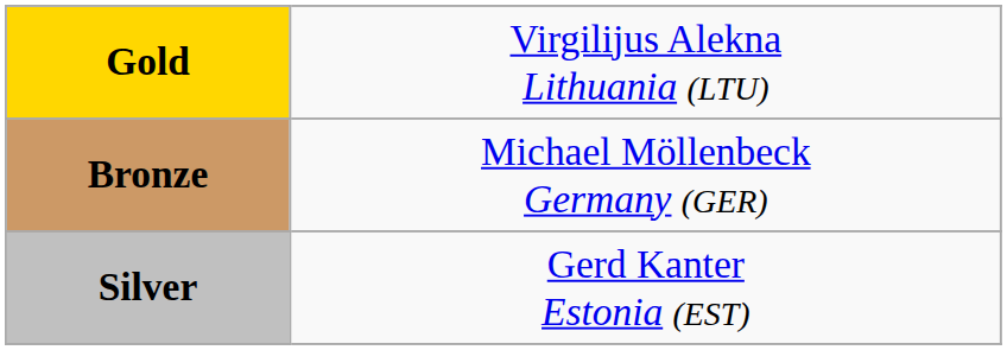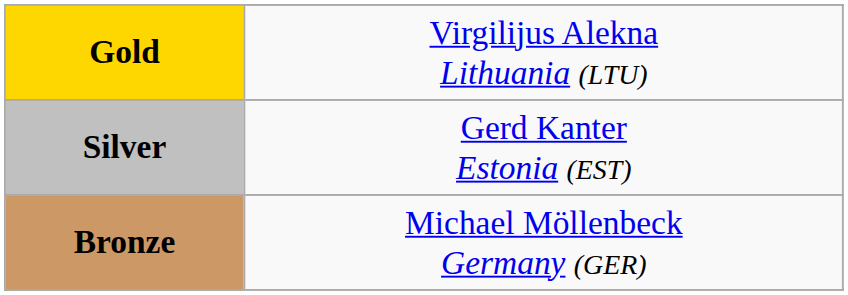rows swapped: Silver <-> Bronze
